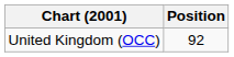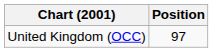United Kingdom (OCC) | Position: 92 -> 97
